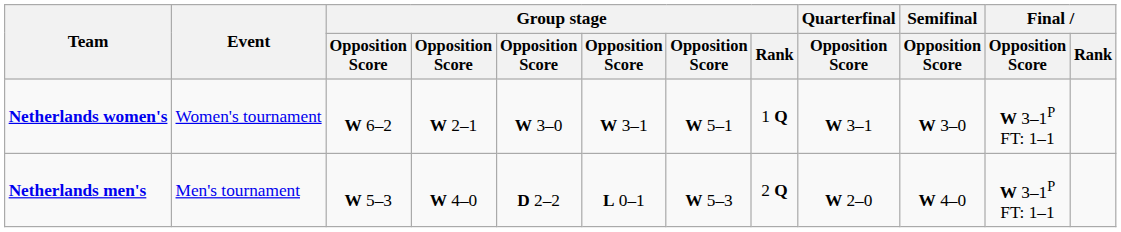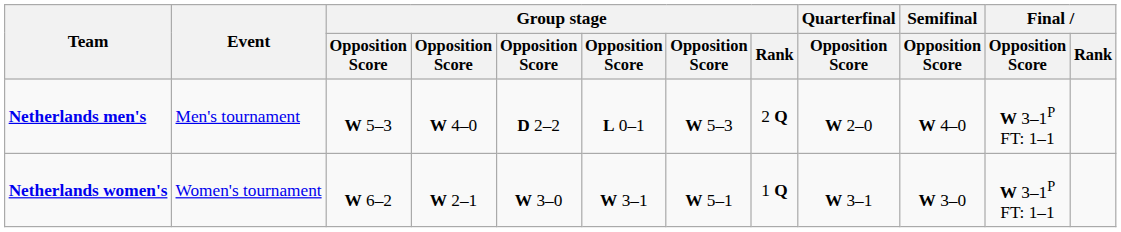rows swapped: Netherlands men's <-> Netherlands women's
